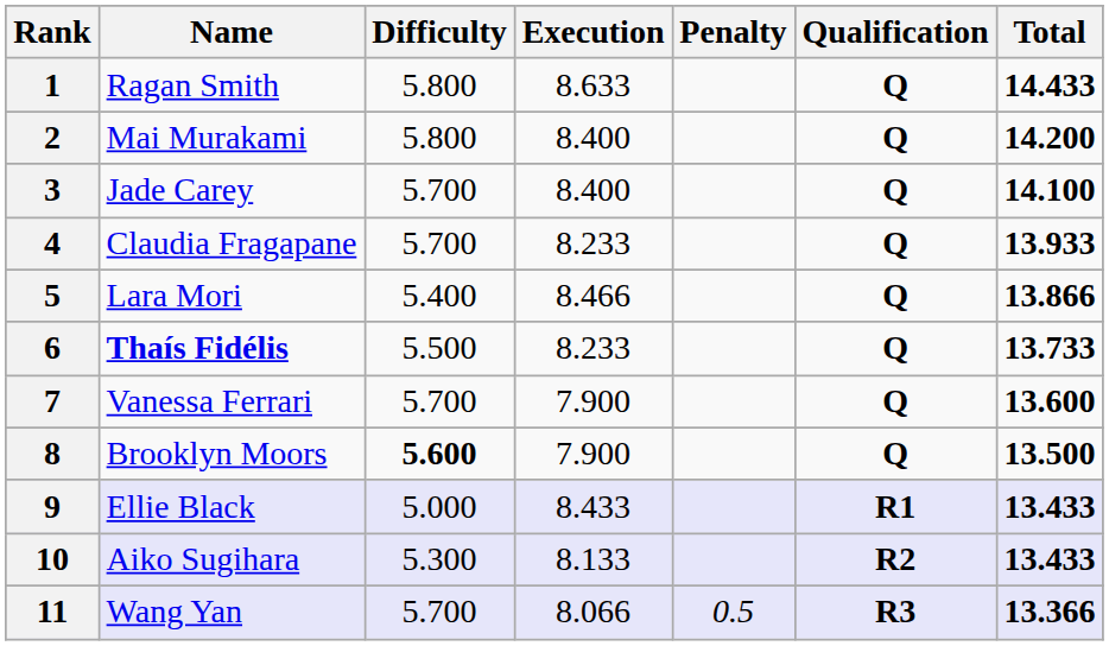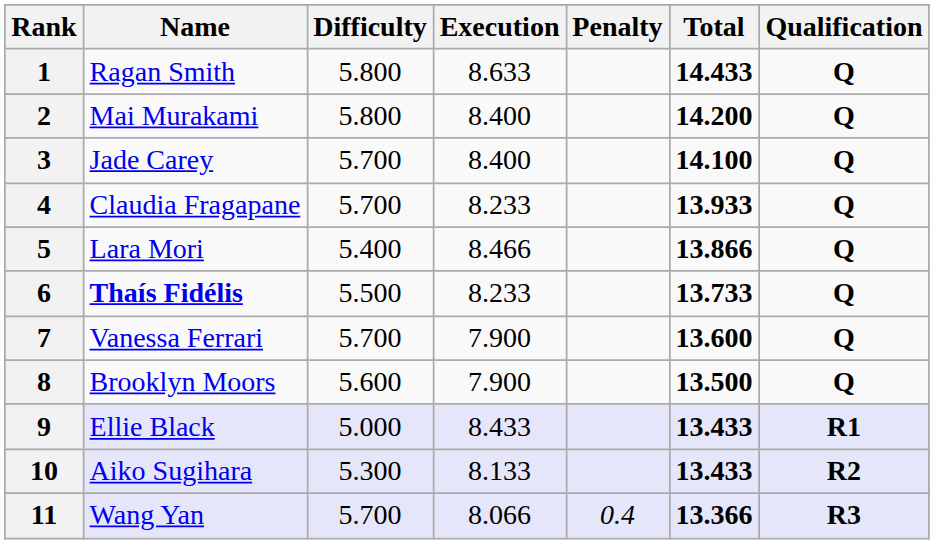columns swapped: Total <-> Qualification
8 | Difficulty: bold -> normal
11 | Penalty: 0.5 -> 0.4
